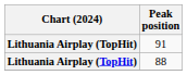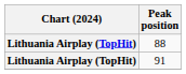rows swapped: 88 <-> 91
